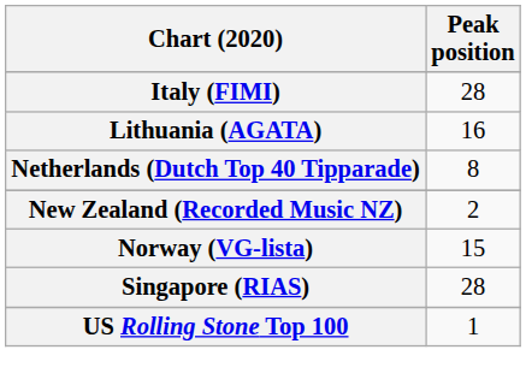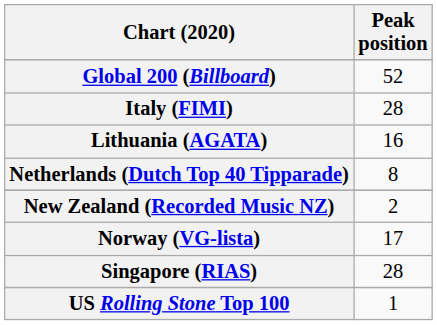+ row: Global 200 (Billboard) | 52
Norway (VG-lista) | Peak position: 15 -> 17
